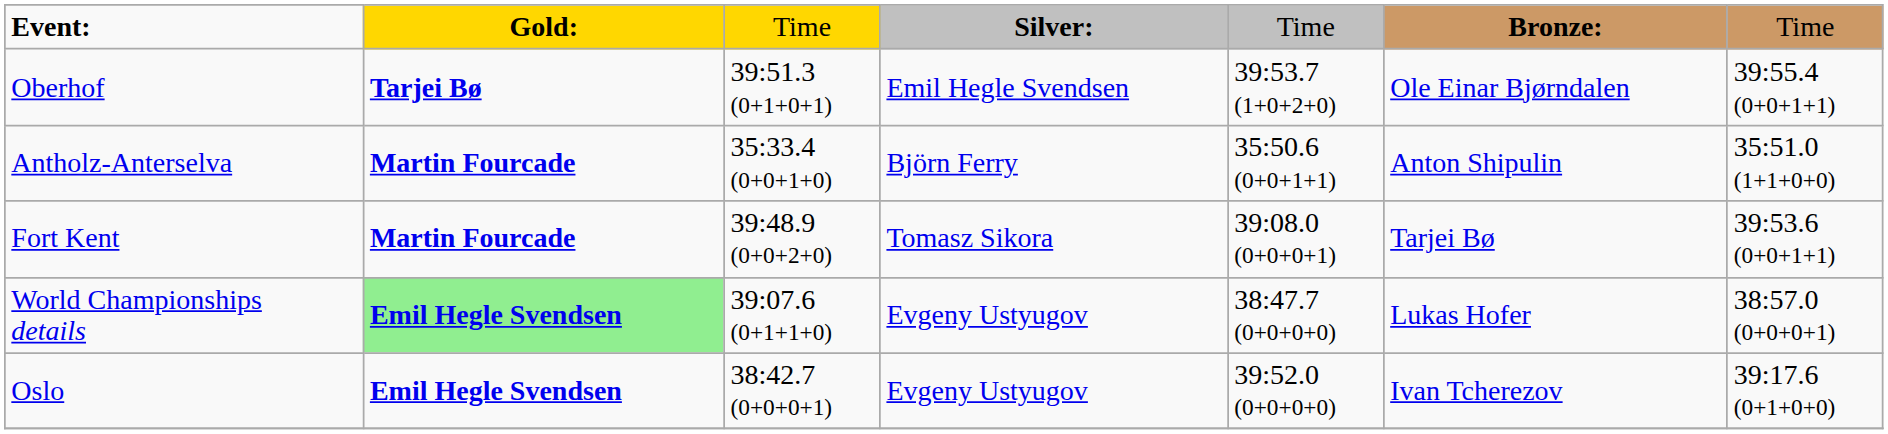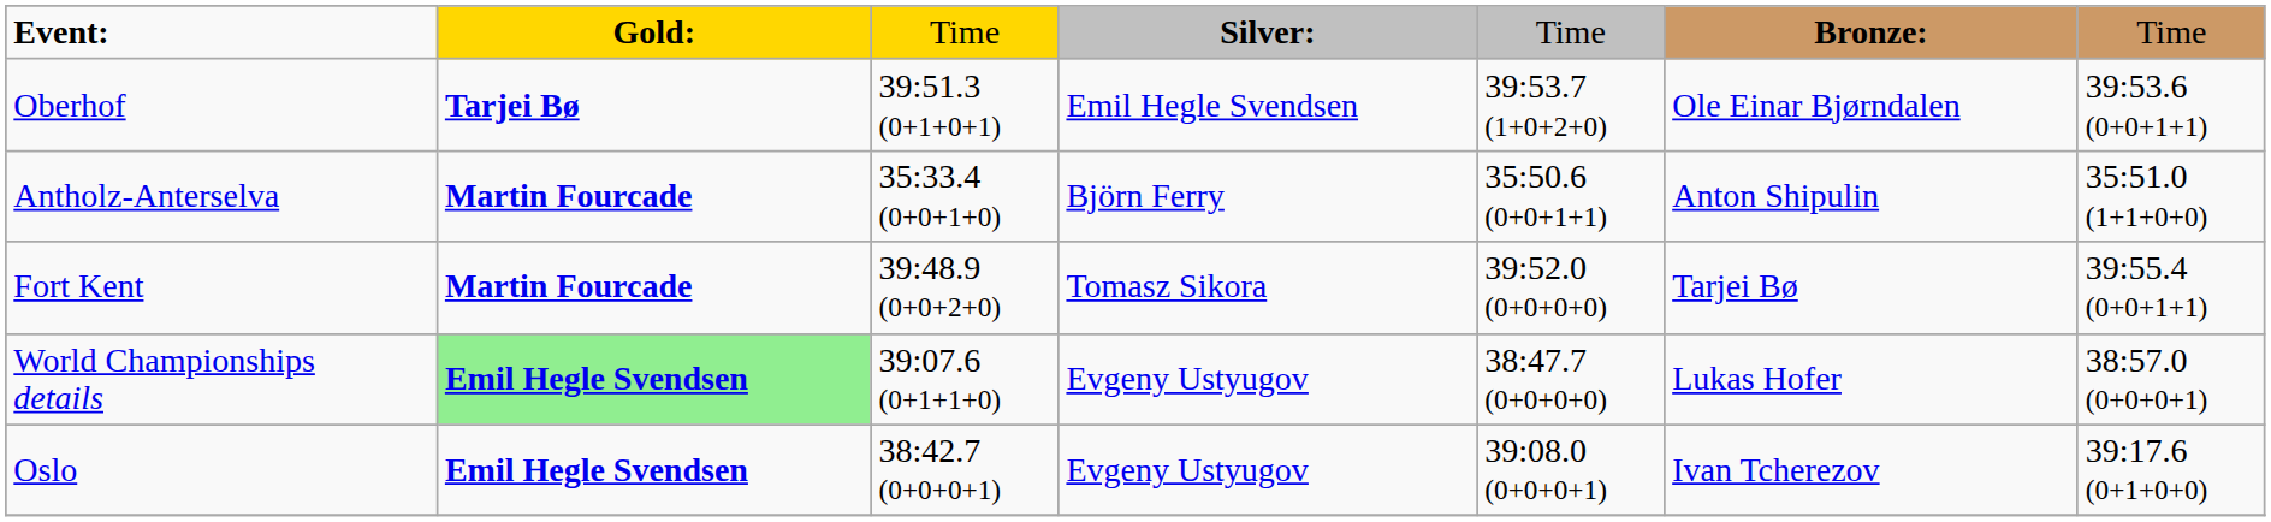Oberhof | column 7: 39:55.4 (0+0+1+1) -> 39:53.6 (0+0+1+1)
Fort Kent | column 5: 39:08.0 (0+0+0+1) -> 39:52.0 (0+0+0+0)
Fort Kent | column 7: 39:53.6 (0+0+1+1) -> 39:55.4 (0+0+1+1)
Oslo | column 5: 39:52.0 (0+0+0+0) -> 39:08.0 (0+0+0+1)
